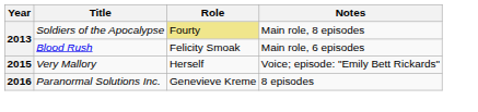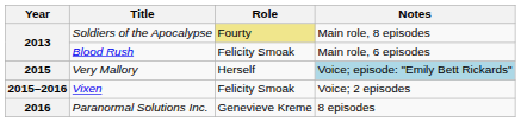Very Mallory | Notes: no background -> lightblue background
+ row: 2015–2016 | Vixen | Felicity Smoak | Voice; 2 episodes
